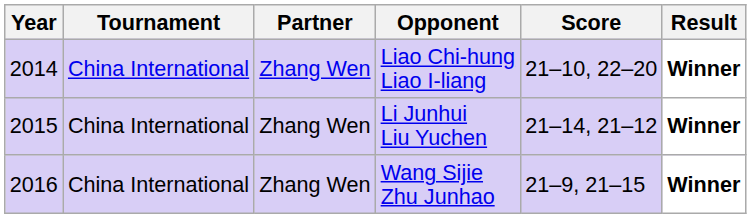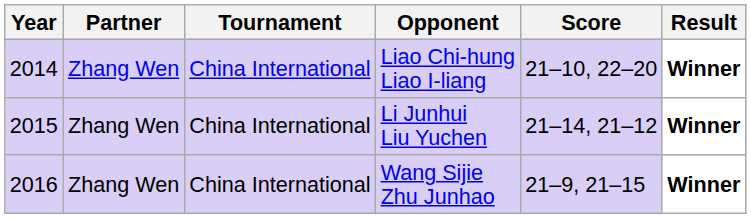columns swapped: Tournament <-> Partner
